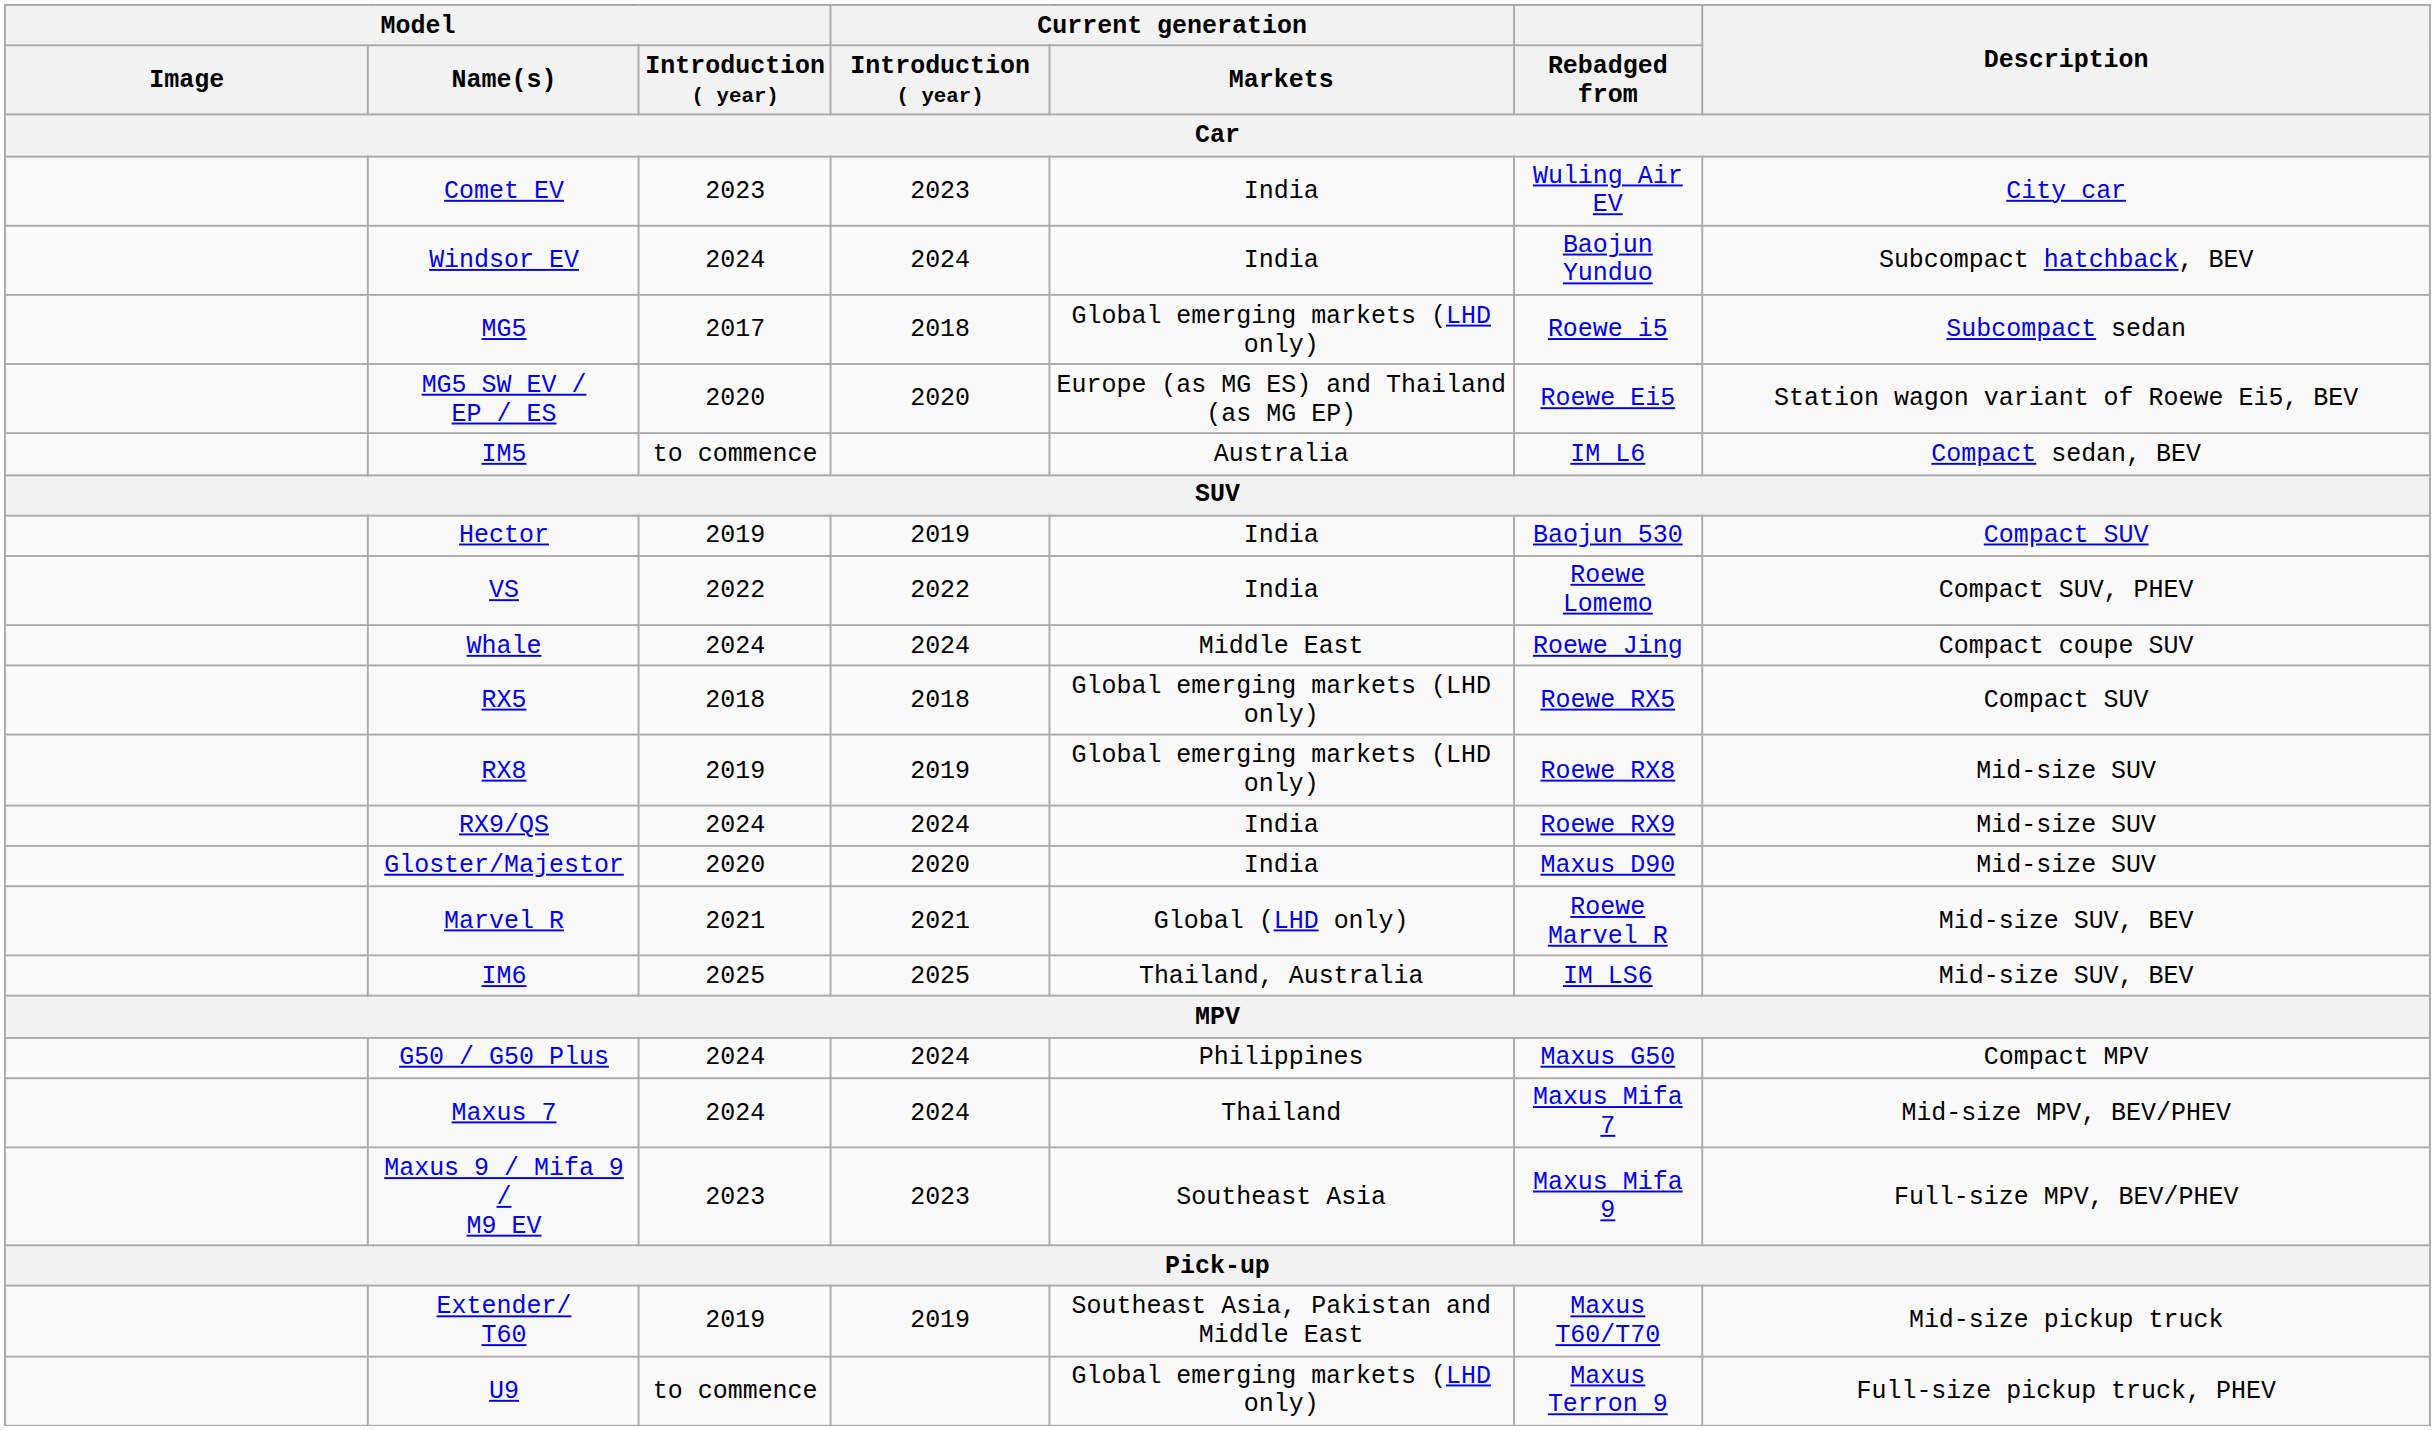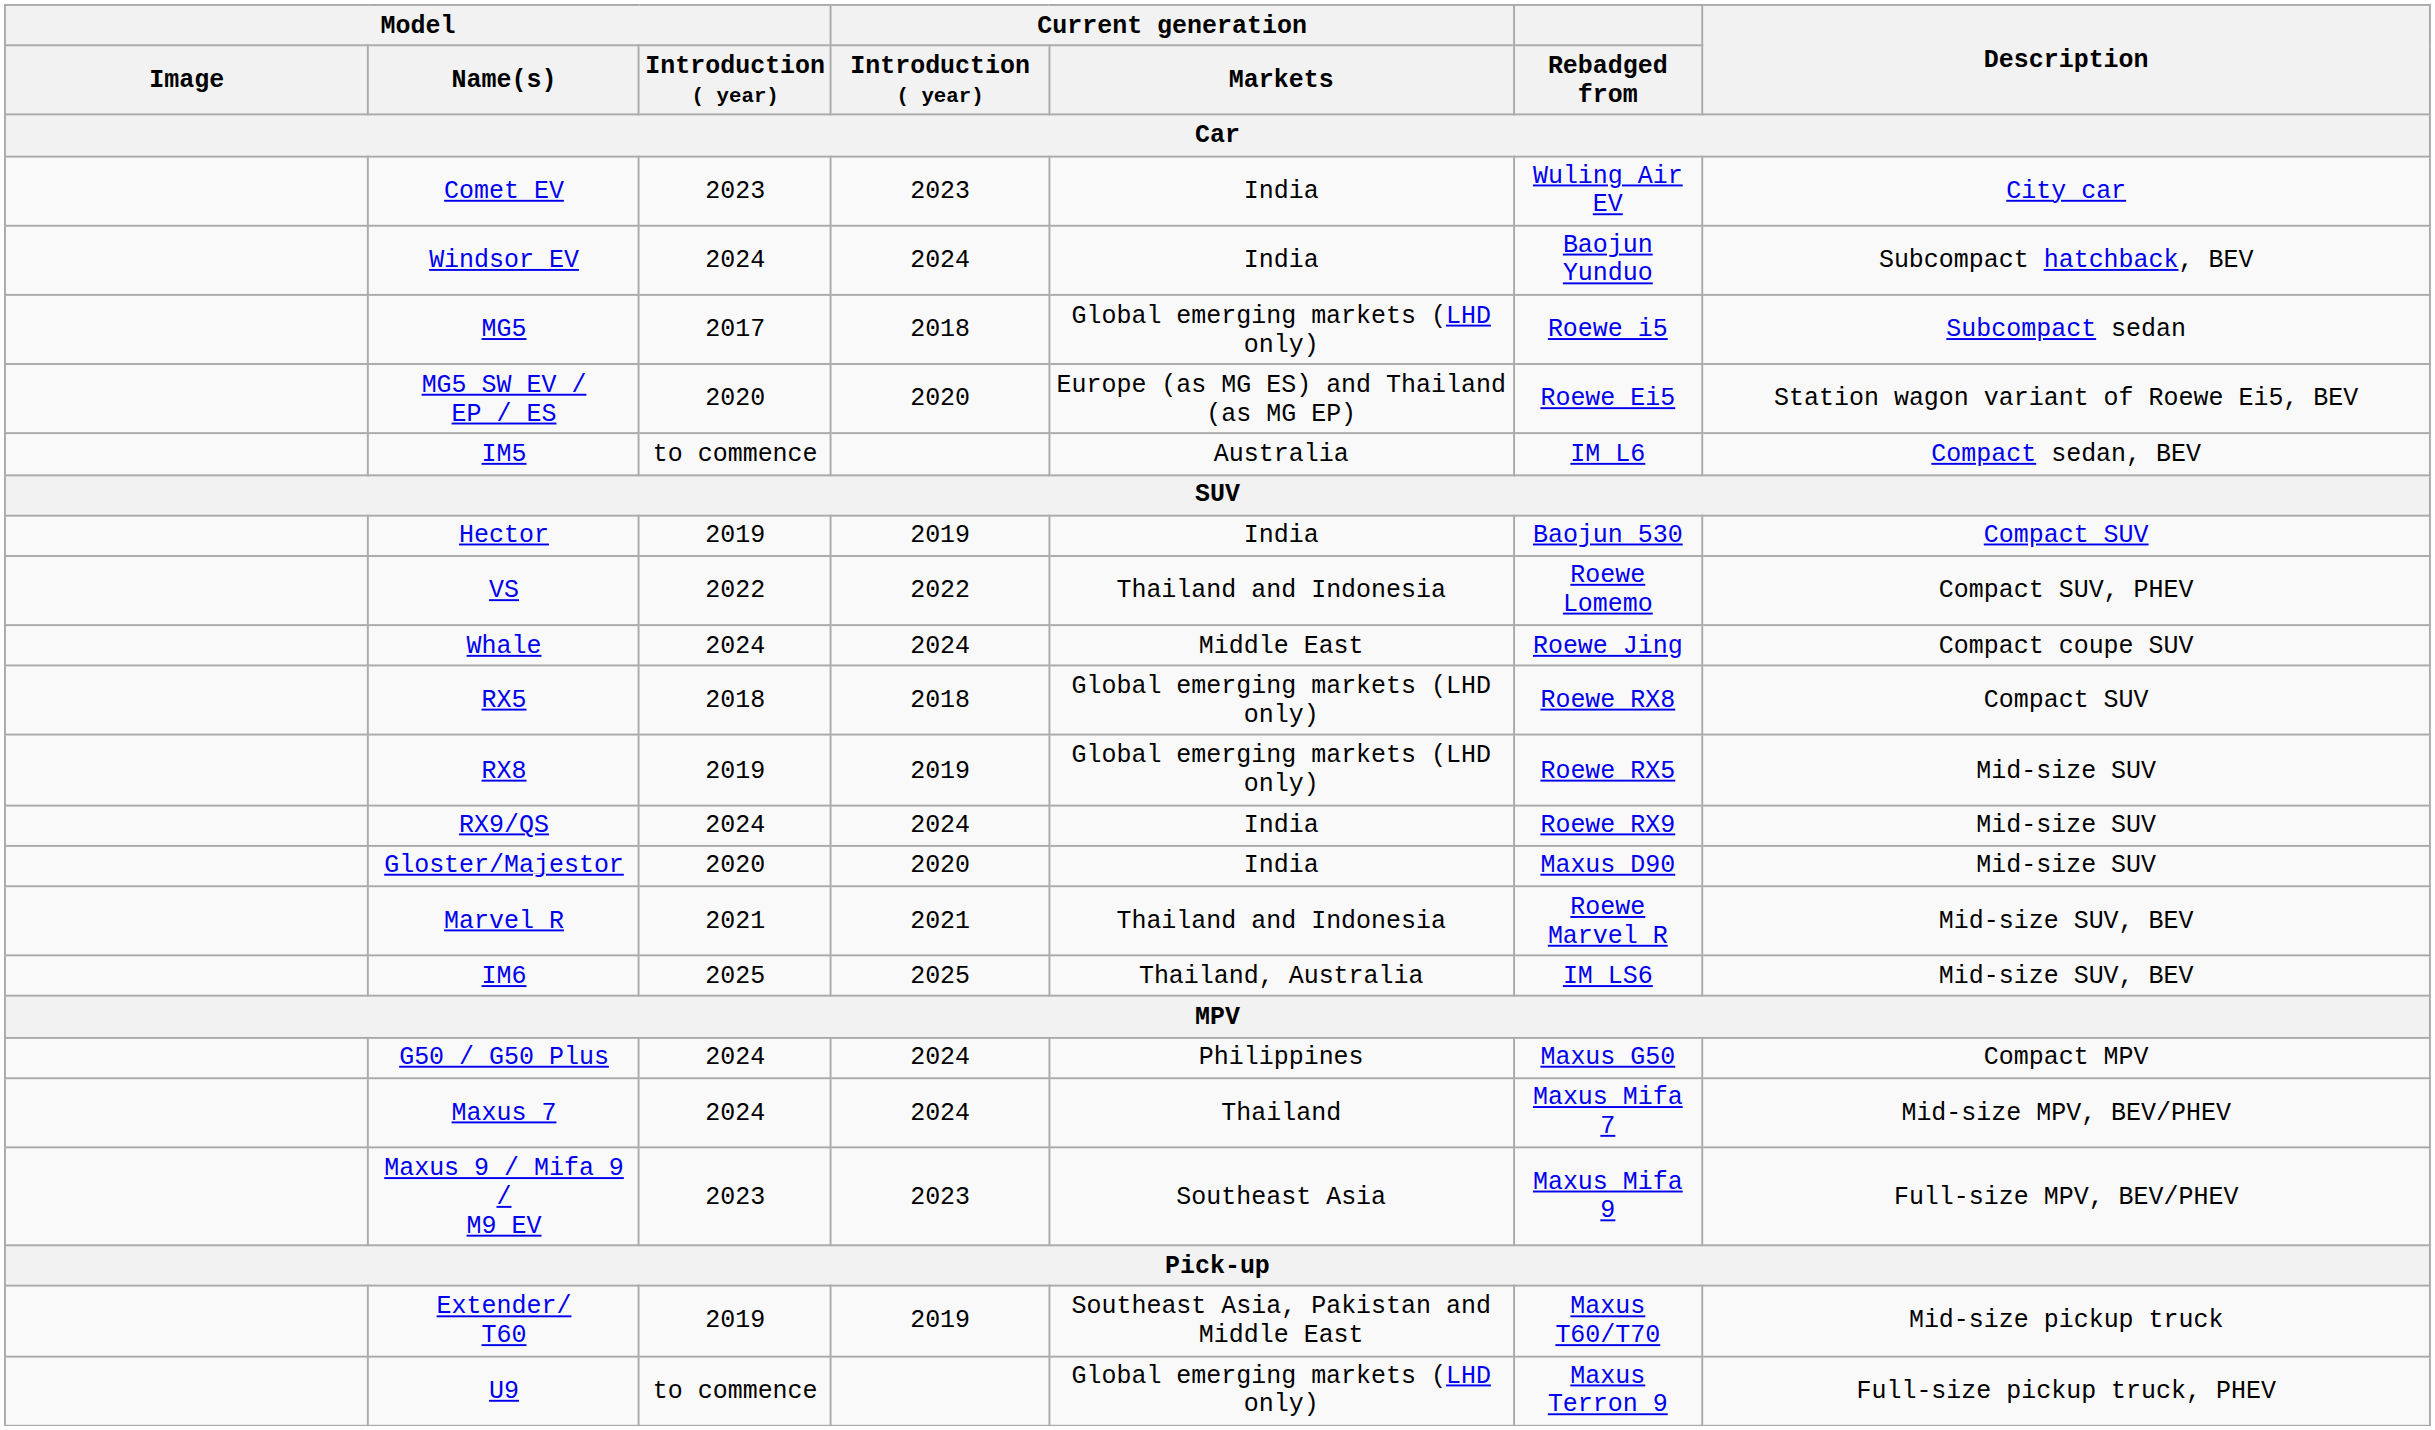VS | Current generation / Markets: India -> Thailand and Indonesia
RX5 | Rebadged from: Roewe RX5 -> Roewe RX8
RX8 | Rebadged from: Roewe RX8 -> Roewe RX5
Marvel R | Current generation / Markets: Global (LHD only) -> Thailand and Indonesia
